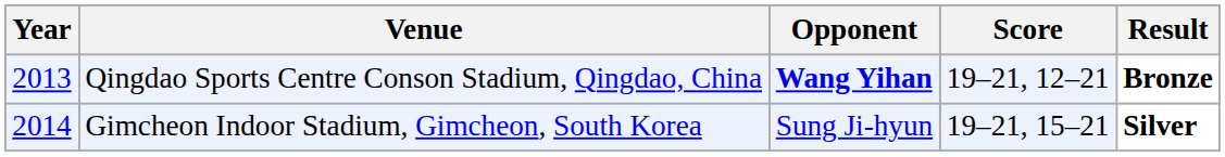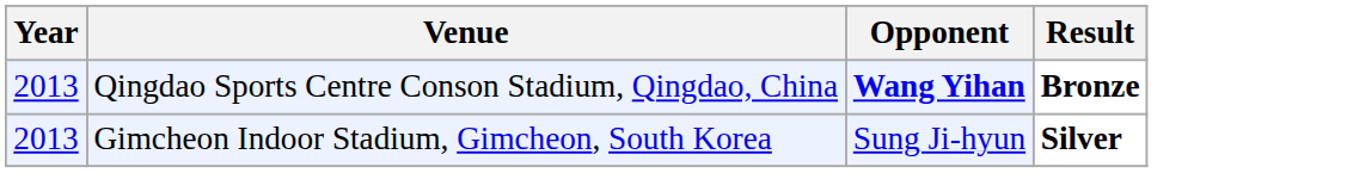- column: Score | 19–21, 12–21 | 19–21, 15–21
Gimcheon Indoor Stadium, Gimcheon, South Korea | Year: 2014 -> 2013
